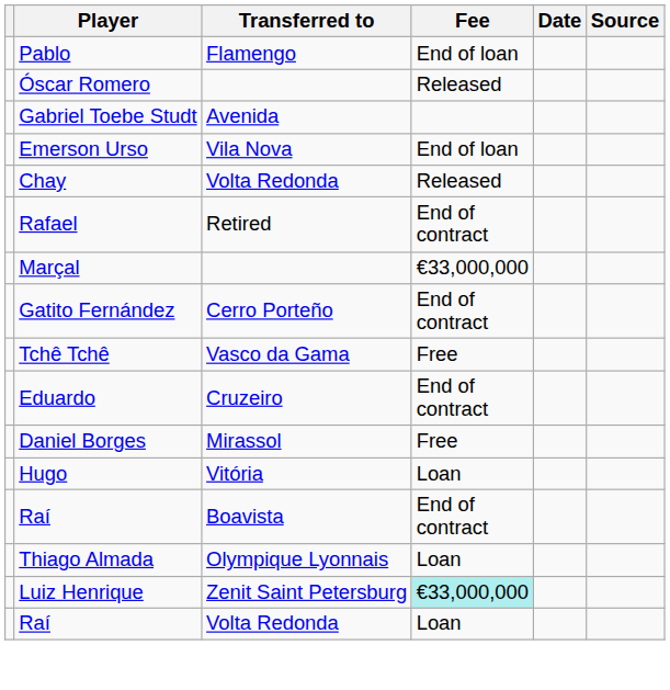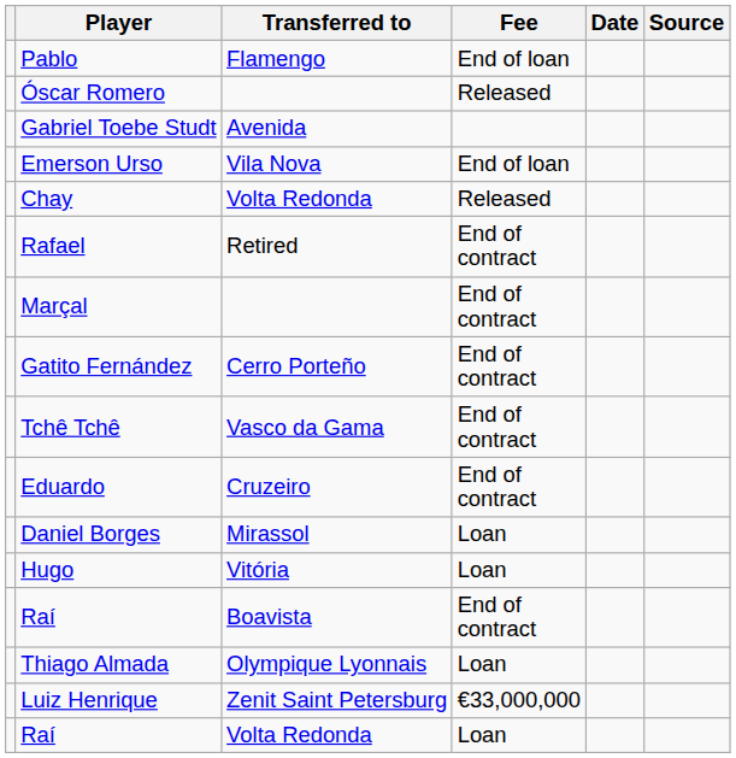Marçal | Fee: €33,000,000 -> End of contract
Tchê Tchê | Fee: Free -> End of contract
Daniel Borges | Fee: Free -> Loan
Luiz Henrique | Fee: paleturquoise background -> no background
